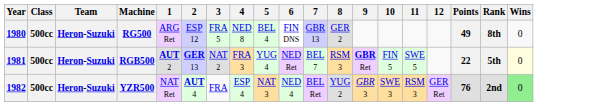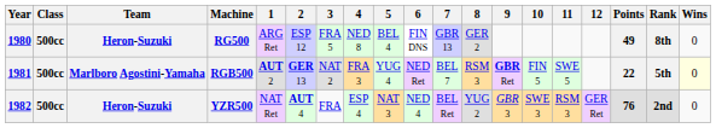RGB500 | Team: Heron-Suzuki -> Marlboro Agostini-Yamaha
YZR500 | Wins: lightgreen background -> no background
